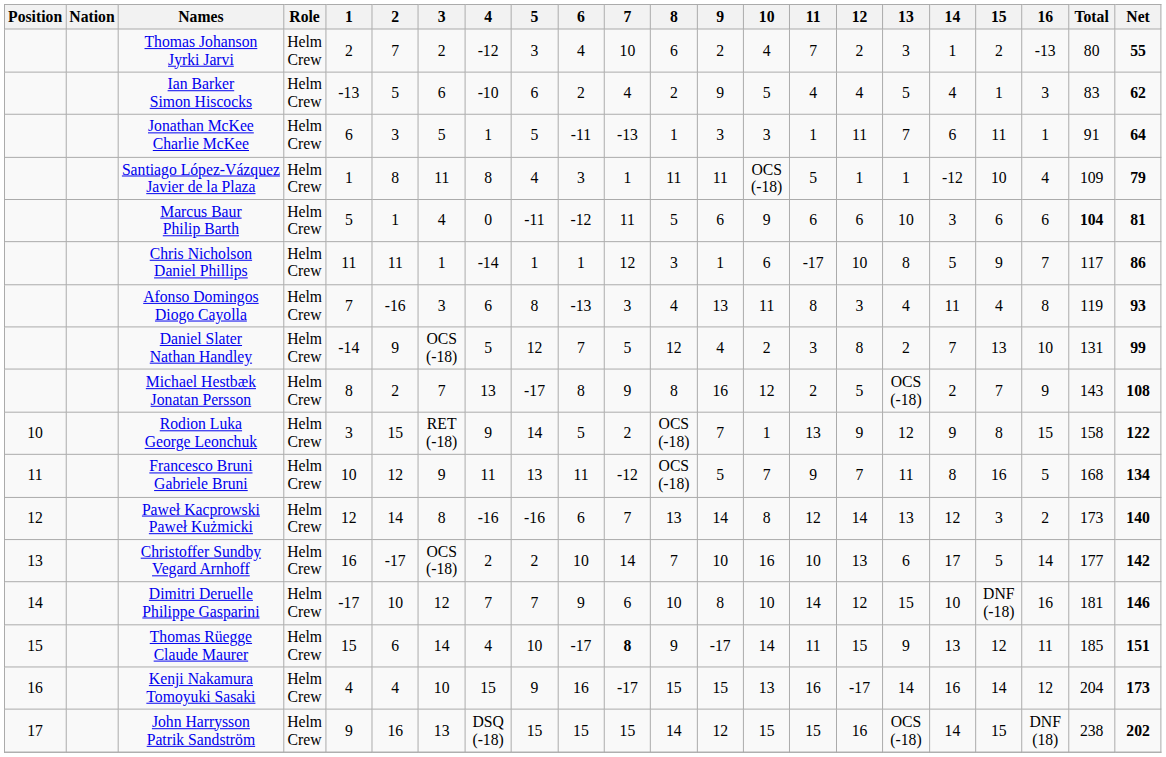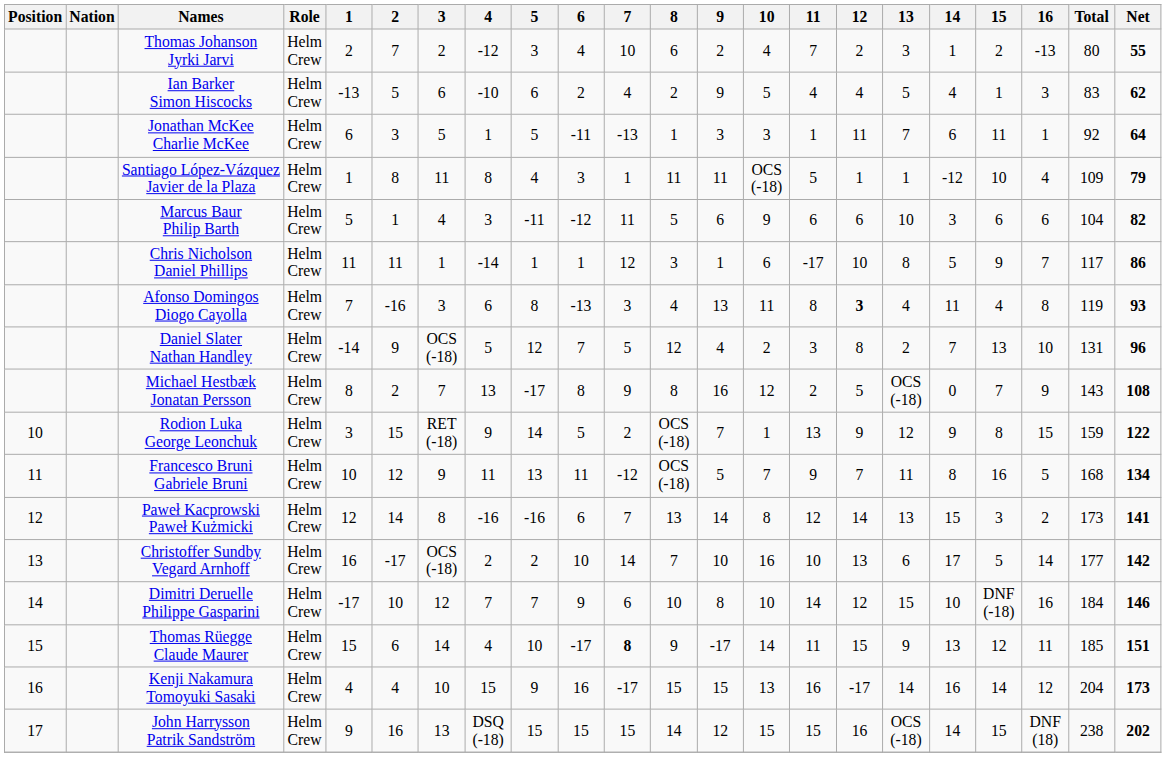Jonathan McKee Charlie McKee | Total: 91 -> 92
Marcus Baur Philip Barth | 4: 0 -> 3
Marcus Baur Philip Barth | Total: bold -> normal
Marcus Baur Philip Barth | Net: 81 -> 82
Afonso Domingos Diogo Cayolla | 12: normal -> bold
Daniel Slater Nathan Handley | Net: 99 -> 96
Michael Hestbæk Jonatan Persson | 14: 2 -> 0
Rodion Luka George Leonchuk | Total: 158 -> 159
Paweł Kacprowski Paweł Kużmicki | 14: 12 -> 15
Paweł Kacprowski Paweł Kużmicki | Net: 140 -> 141
Dimitri Deruelle Philippe Gasparini | Total: 181 -> 184
